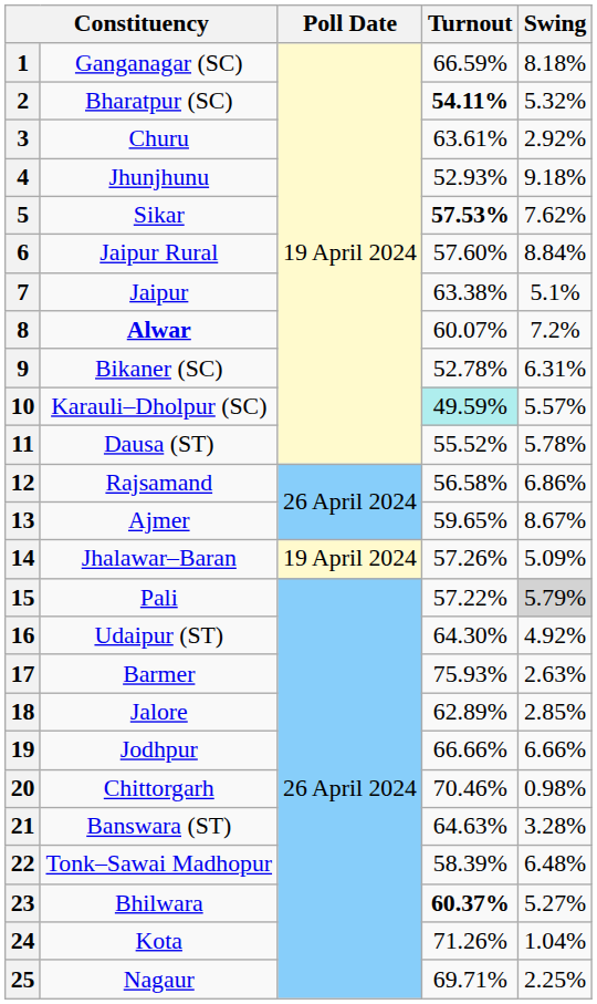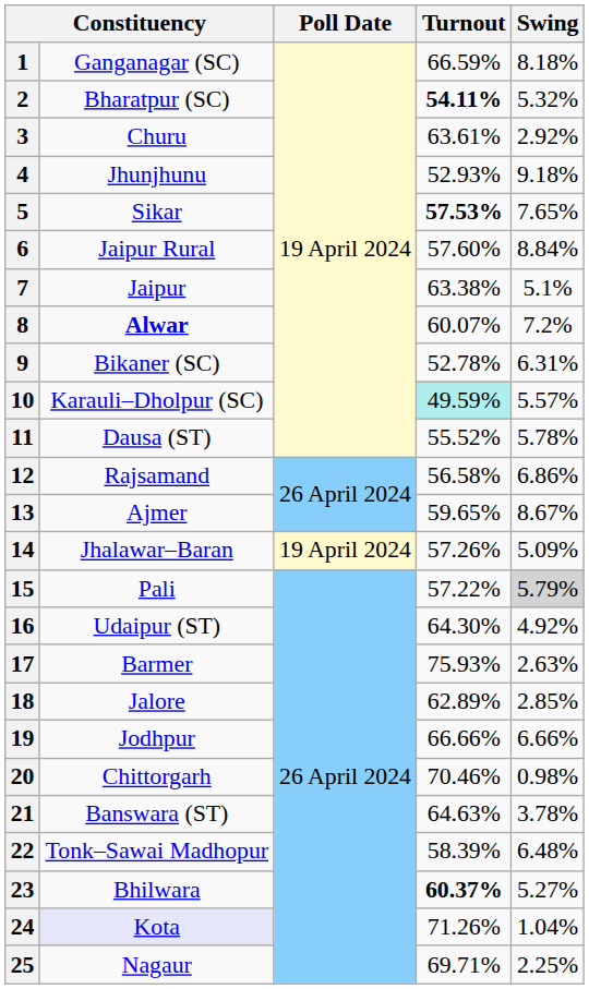5 | Swing: 7.62% -> 7.65%
21 | Swing: 3.28% -> 3.78%
24 | column 2: no background -> lavender background
